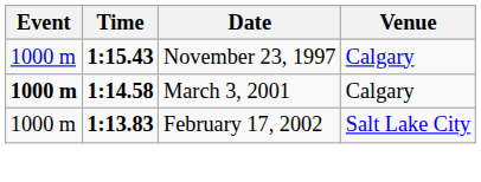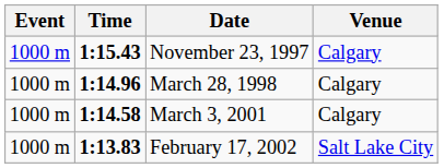+ row: 1000 m | 1:14.96 | March 28, 1998 | Calgary
March 3, 2001 | Event: bold -> normal
